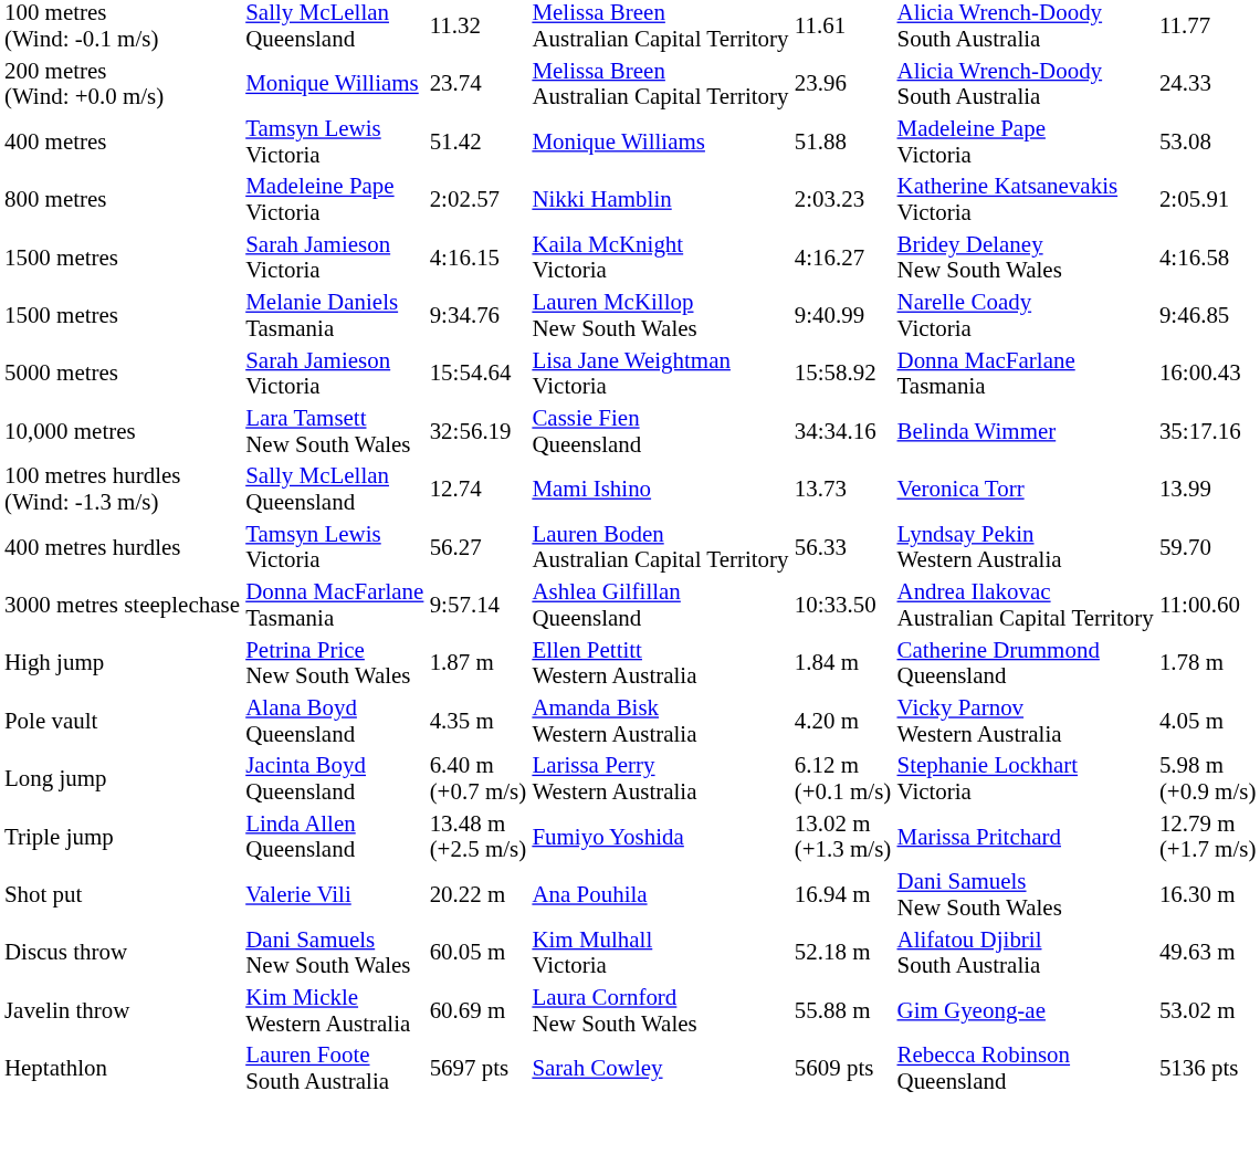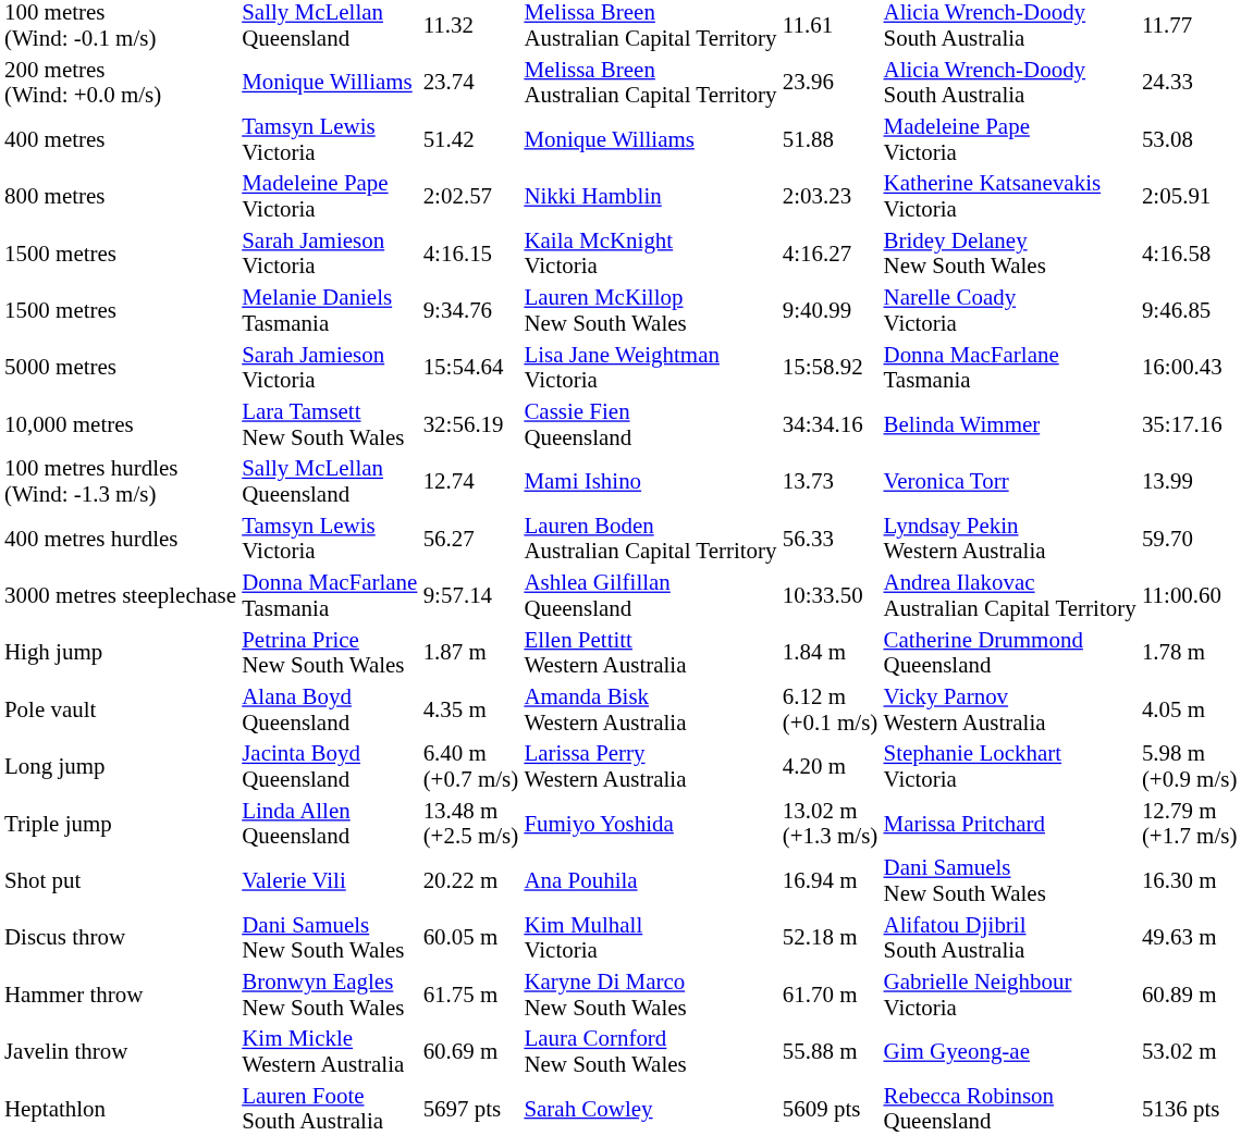Amanda Bisk Western Australia | column 5: 4.20 m -> 6.12 m (+0.1 m/s)
Larissa Perry Western Australia | column 5: 6.12 m (+0.1 m/s) -> 4.20 m
+ row: Hammer throw | Bronwyn Eagles New South Wales | 61.75 m | Karyne Di Marco New South Wales | 61.70 m | Gabrielle Neighbour Victoria | 60.89 m
